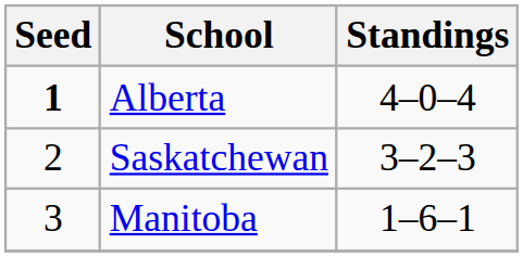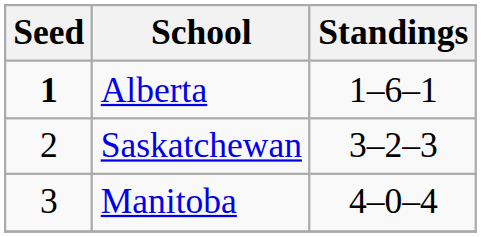Alberta | Standings: 4–0–4 -> 1–6–1
Manitoba | Standings: 1–6–1 -> 4–0–4
